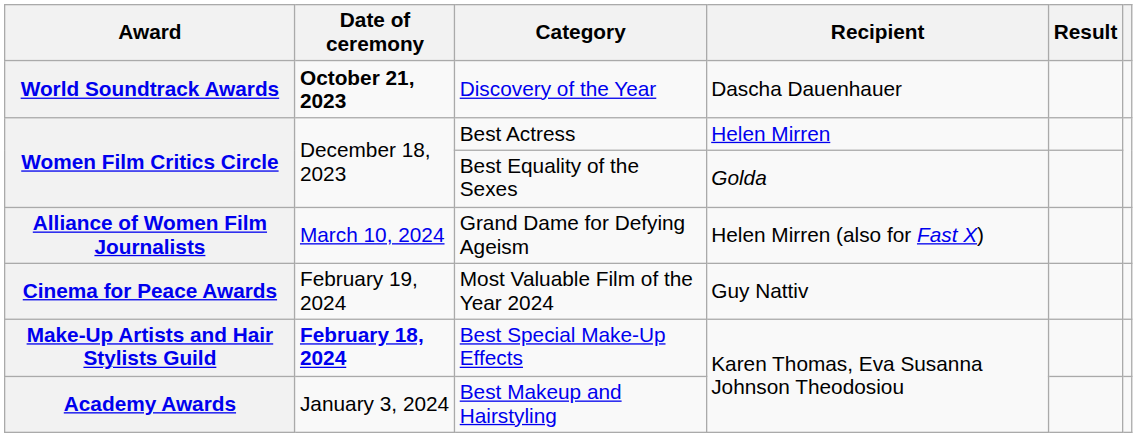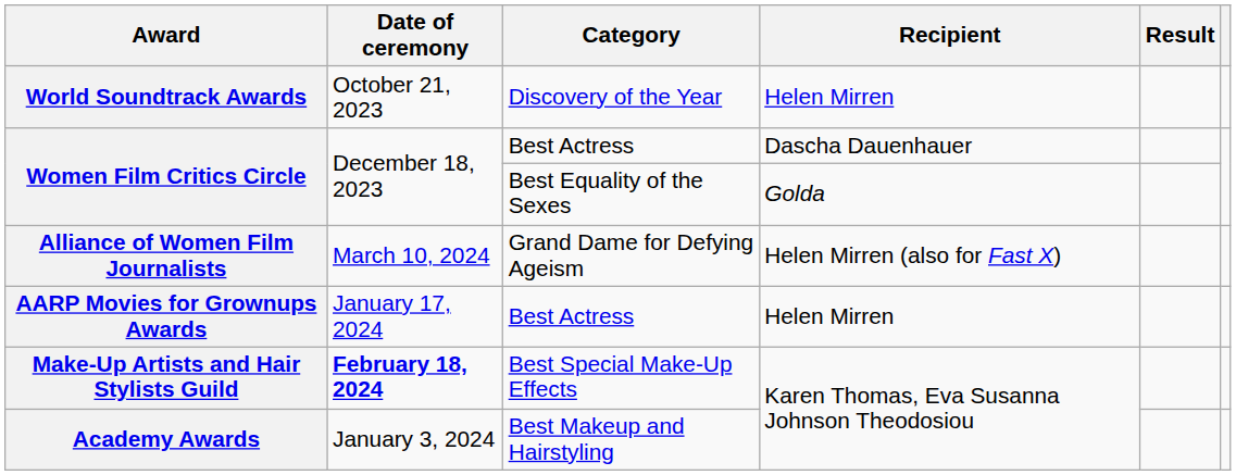World Soundtrack Awards | Date of ceremony: bold -> normal
World Soundtrack Awards | Recipient: Dascha Dauenhauer -> Helen Mirren
Women Film Critics Circle / Best Actress | Recipient: Helen Mirren -> Dascha Dauenhauer
+ row: AARP Movies for Grownups Awards | January 17, 2024 | Best Actress | Helen Mirren
- row: Cinema for Peace Awards | February 19, 2024 | Most Valuable Film of the Year 2024 | Guy Nattiv
